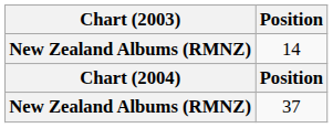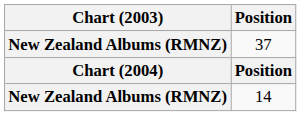rows swapped: 14 <-> 37
